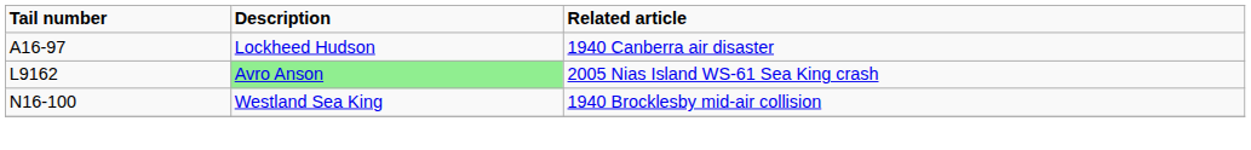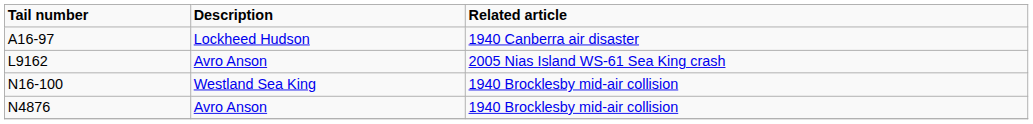L9162 | Description: lightgreen background -> no background
+ row: N4876 | Avro Anson | 1940 Brocklesby mid-air collision
